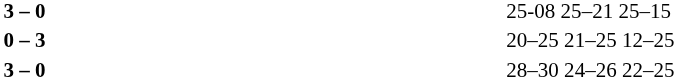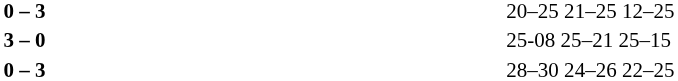rows swapped: 25-08 25–21 25–15 <-> 20–25 21–25 12–25
28–30 24–26 22–25 | column 2: 3 – 0 -> 0 – 3
